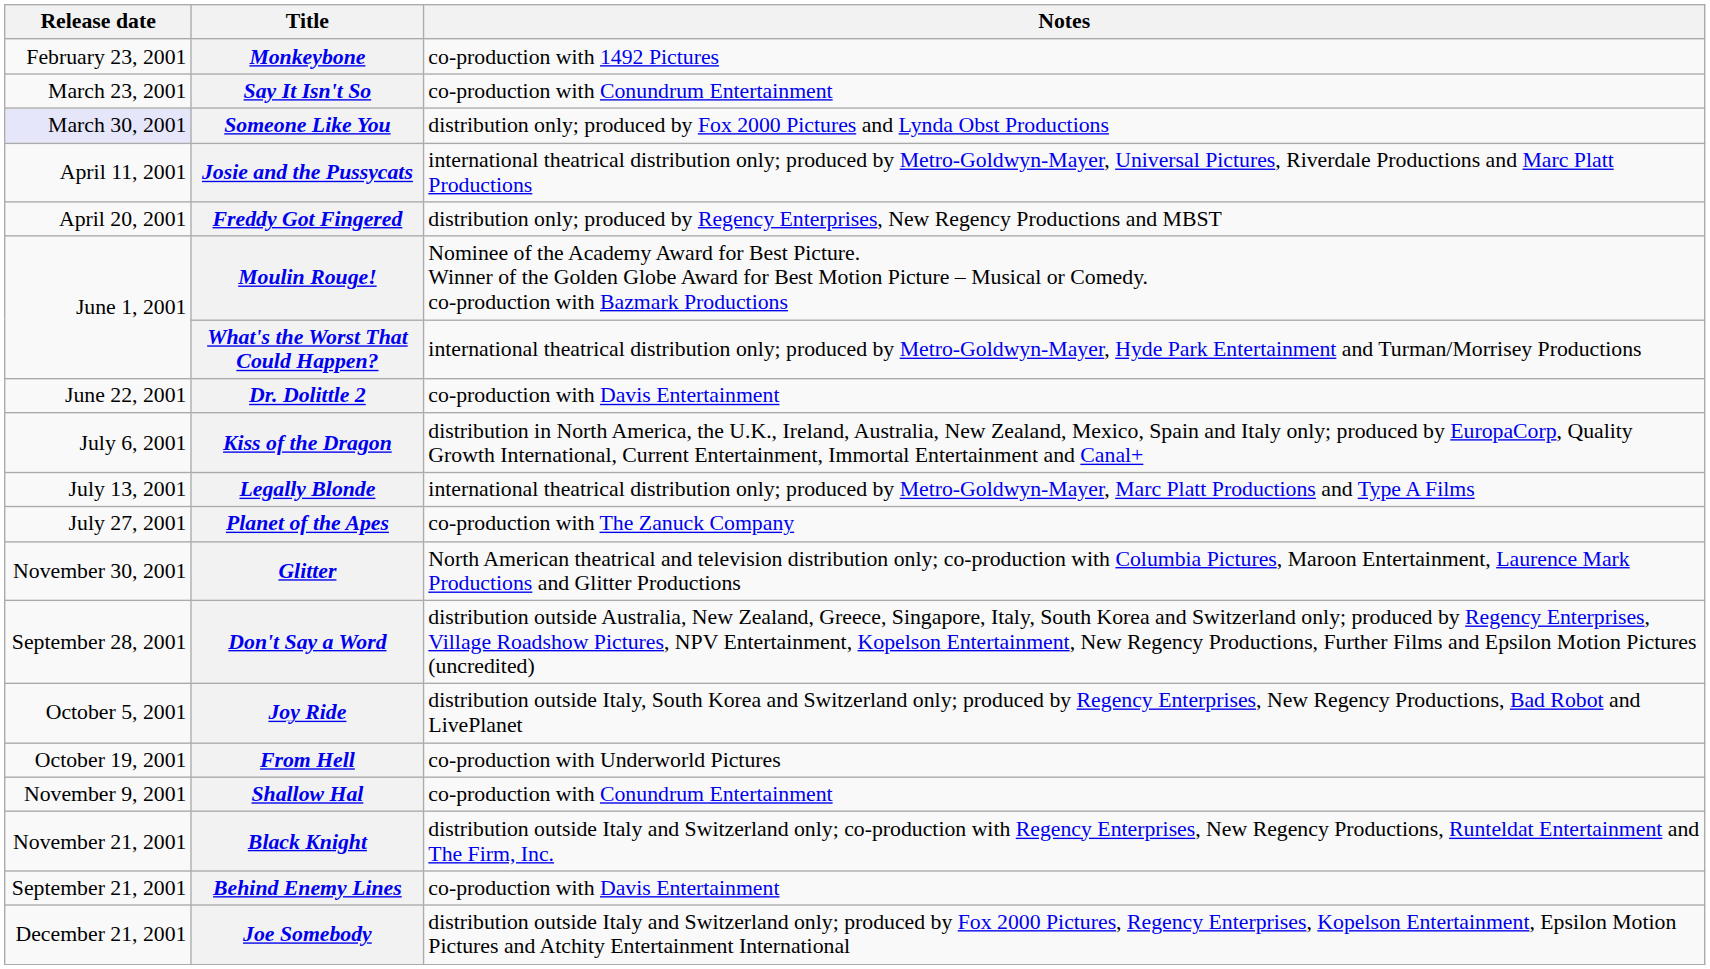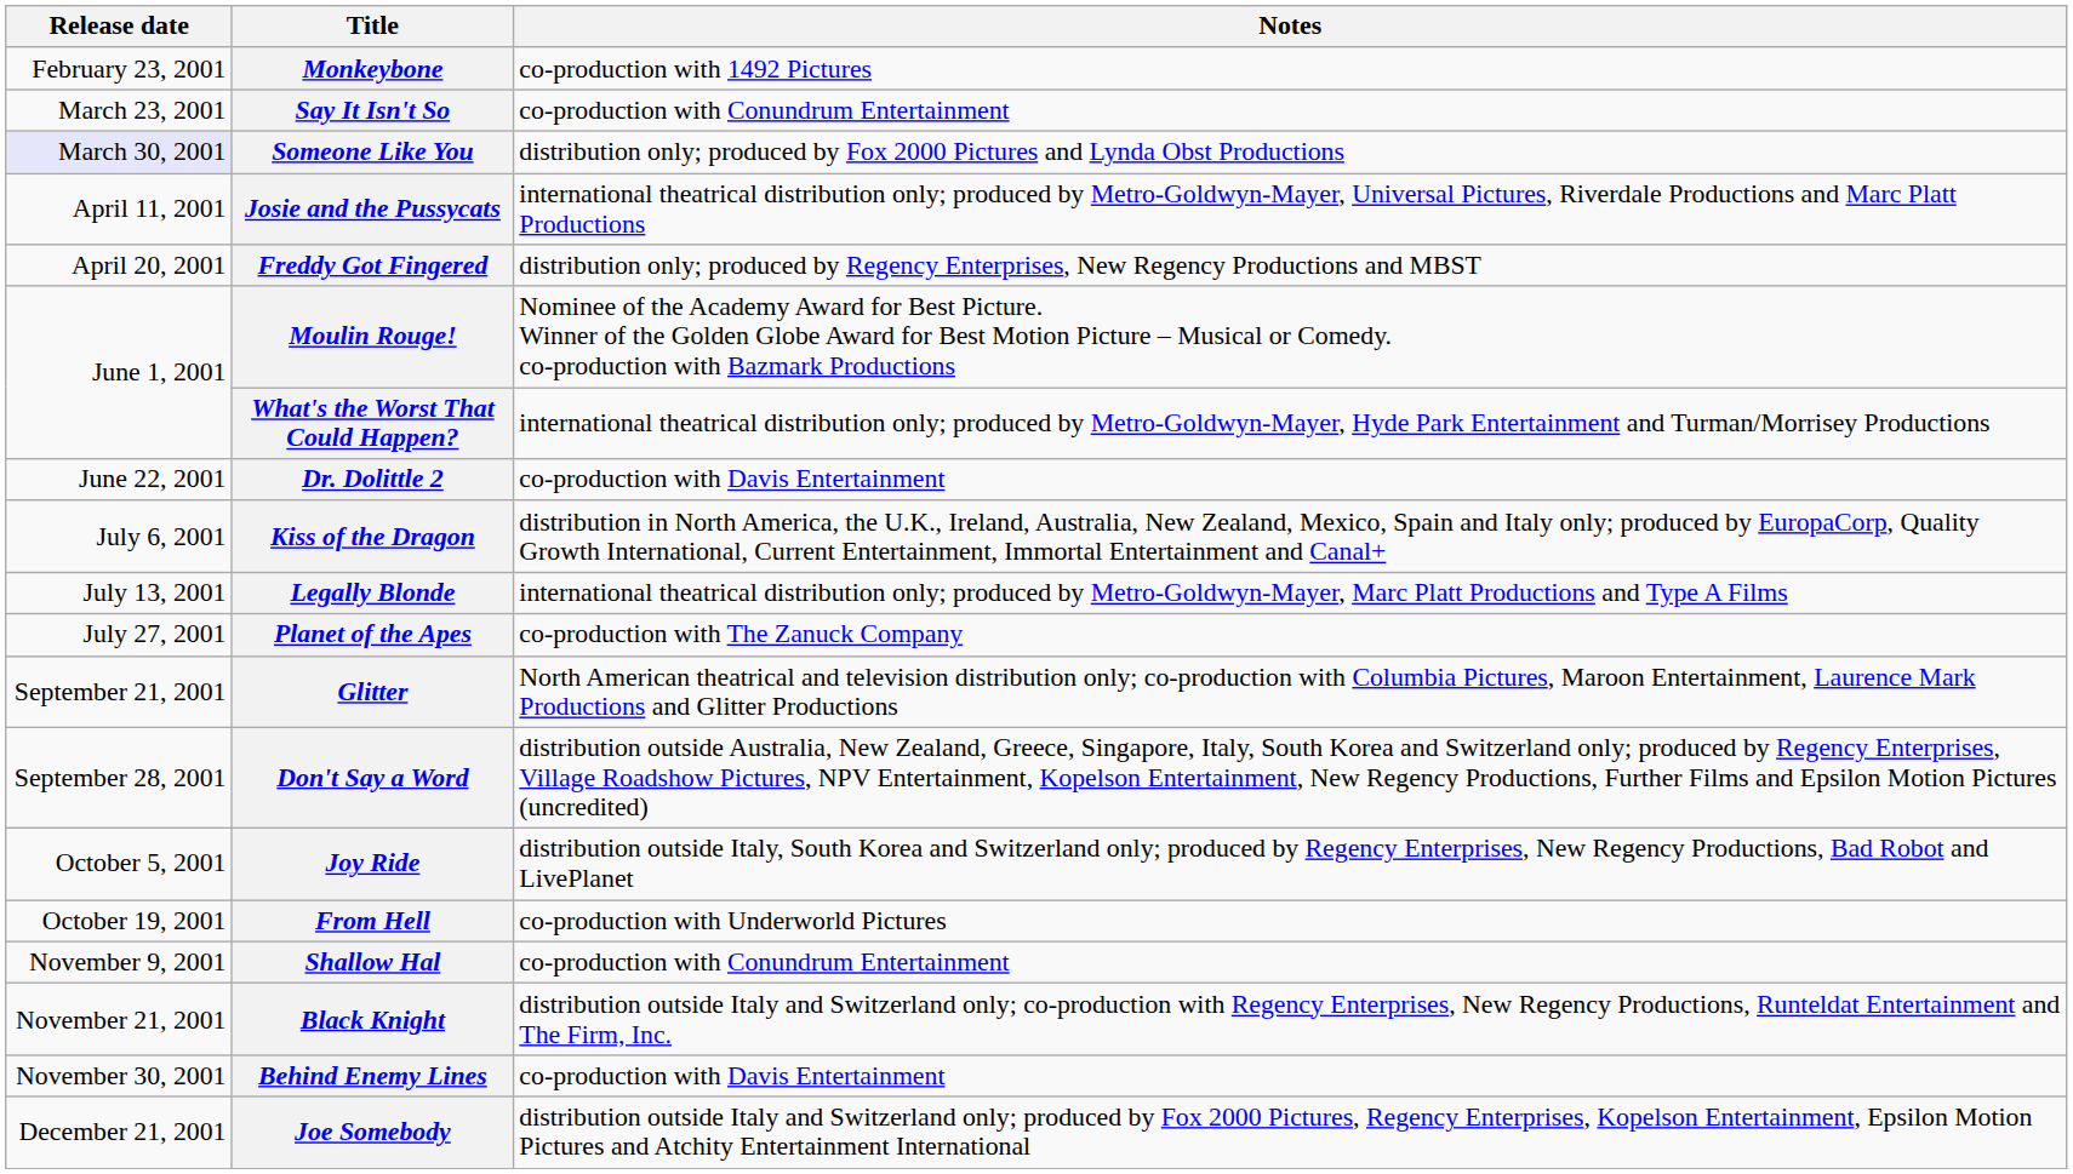Glitter | Release date: November 30, 2001 -> September 21, 2001
Behind Enemy Lines | Release date: September 21, 2001 -> November 30, 2001
